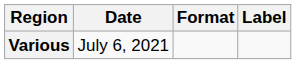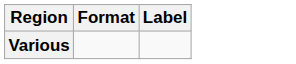- column: Date | July 6, 2021
